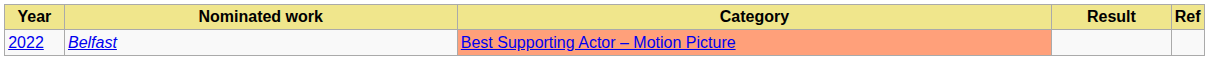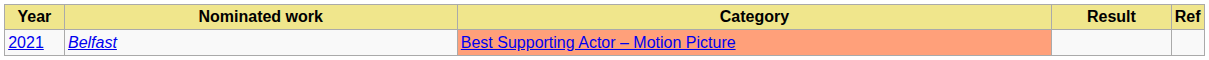Belfast | Year: 2022 -> 2021
